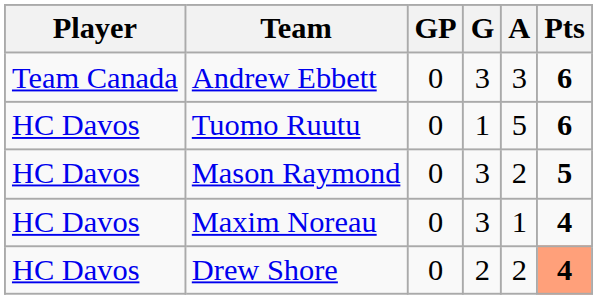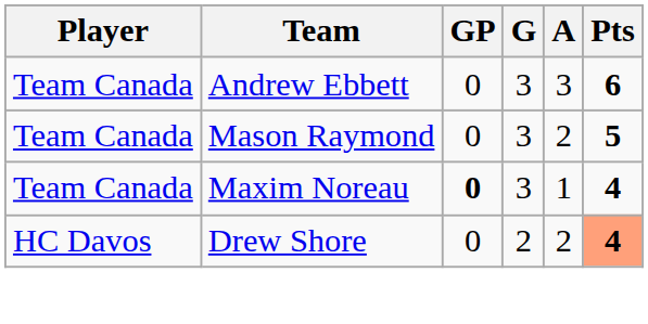- row: HC Davos | Tuomo Ruutu | 0 | 1 | 5 | 6
Mason Raymond | Player: HC Davos -> Team Canada
Maxim Noreau | Player: HC Davos -> Team Canada
Maxim Noreau | GP: normal -> bold
